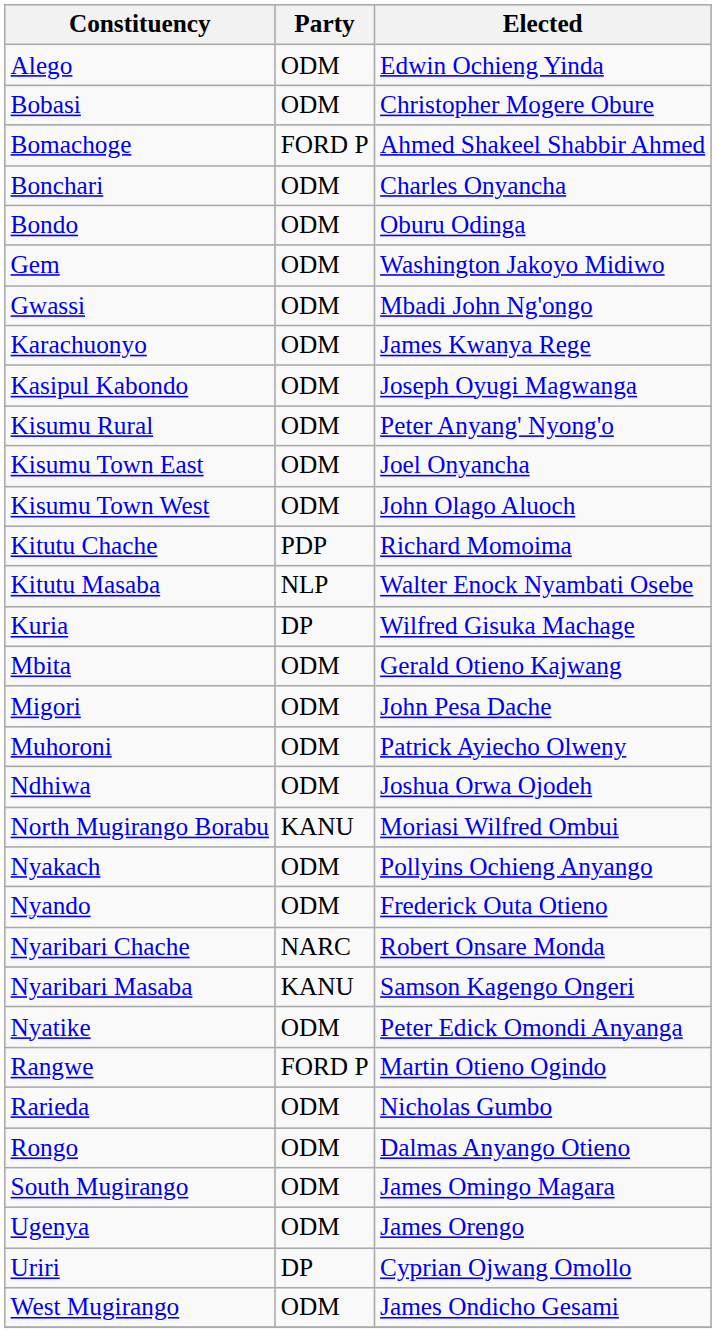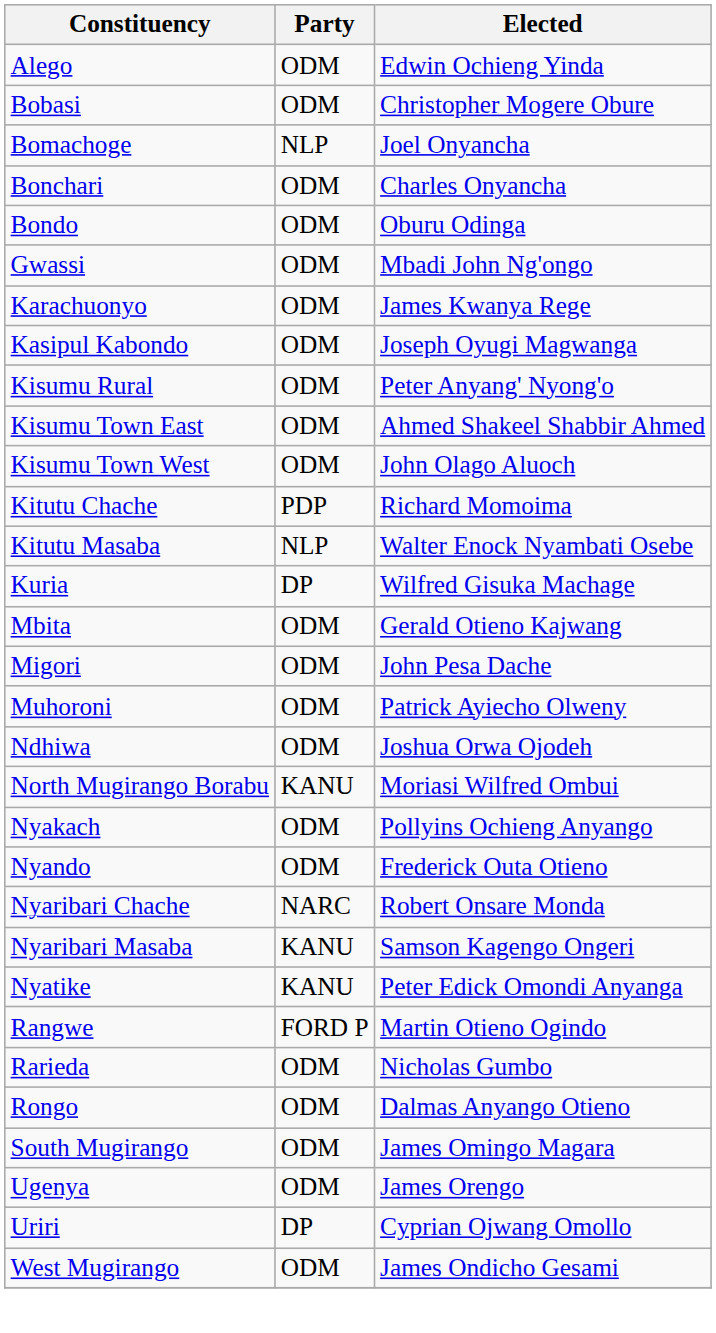Bomachoge | Party: FORD P -> NLP
Bomachoge | Elected: Ahmed Shakeel Shabbir Ahmed -> Joel Onyancha
- row: Gem | ODM | Washington Jakoyo Midiwo
Kisumu Town East | Elected: Joel Onyancha -> Ahmed Shakeel Shabbir Ahmed
Nyatike | Party: ODM -> KANU
